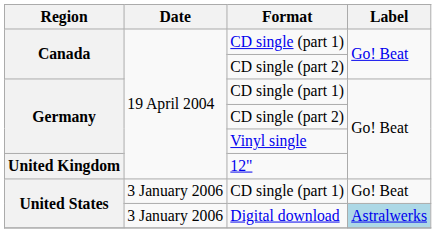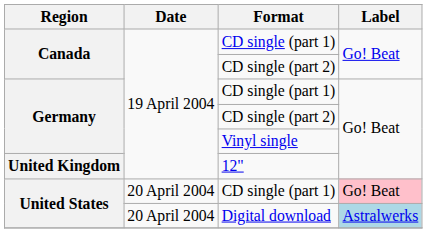United States / CD single (part 1) | Date: 3 January 2006 -> 20 April 2004
United States / CD single (part 1) | Label: no background -> pink background
Digital download | Date: 3 January 2006 -> 20 April 2004
